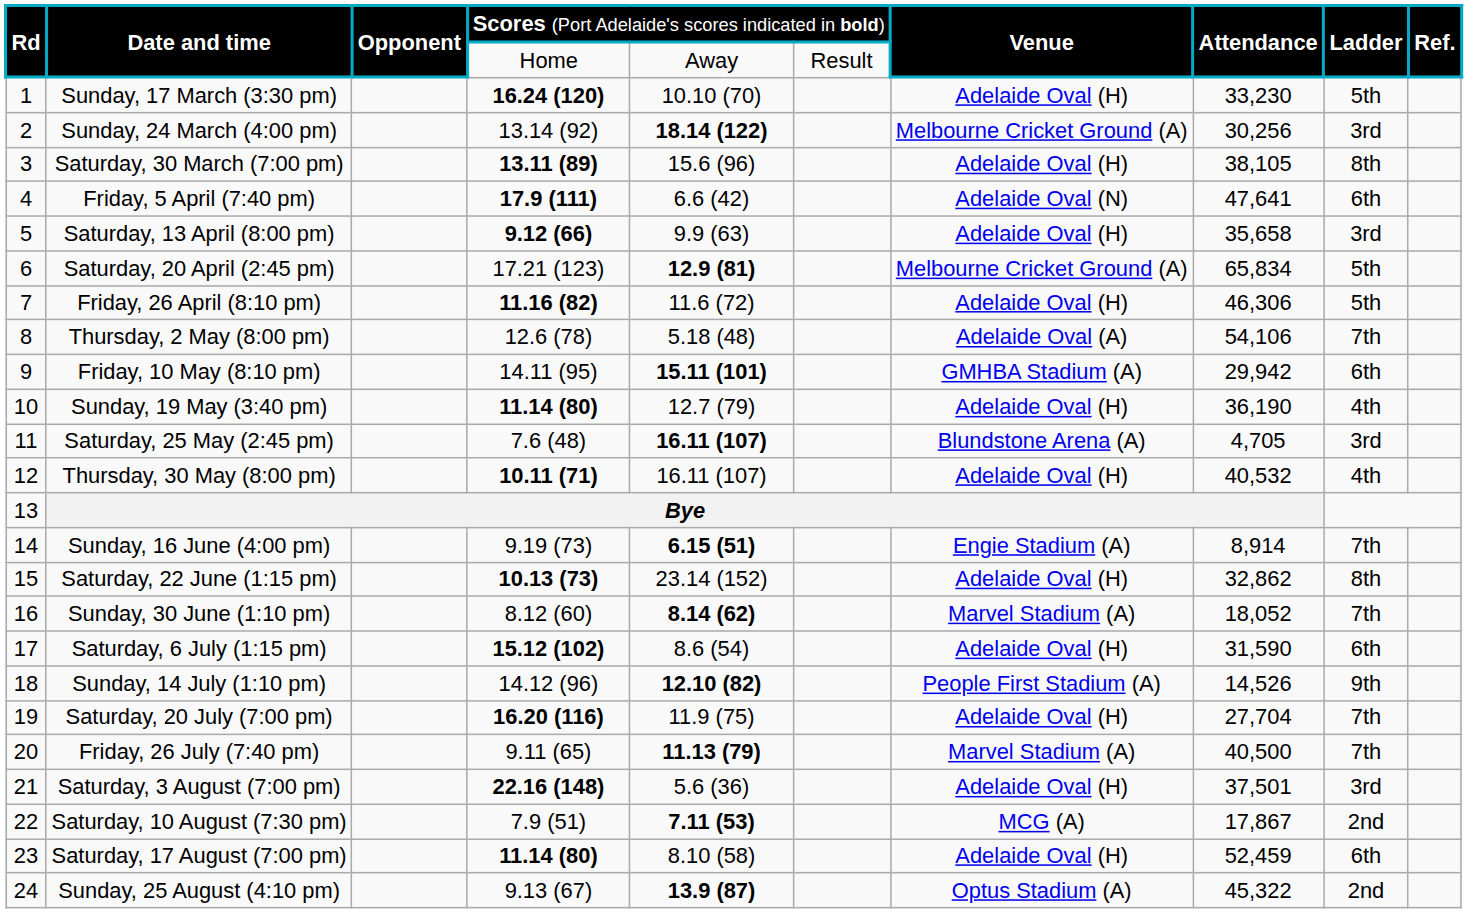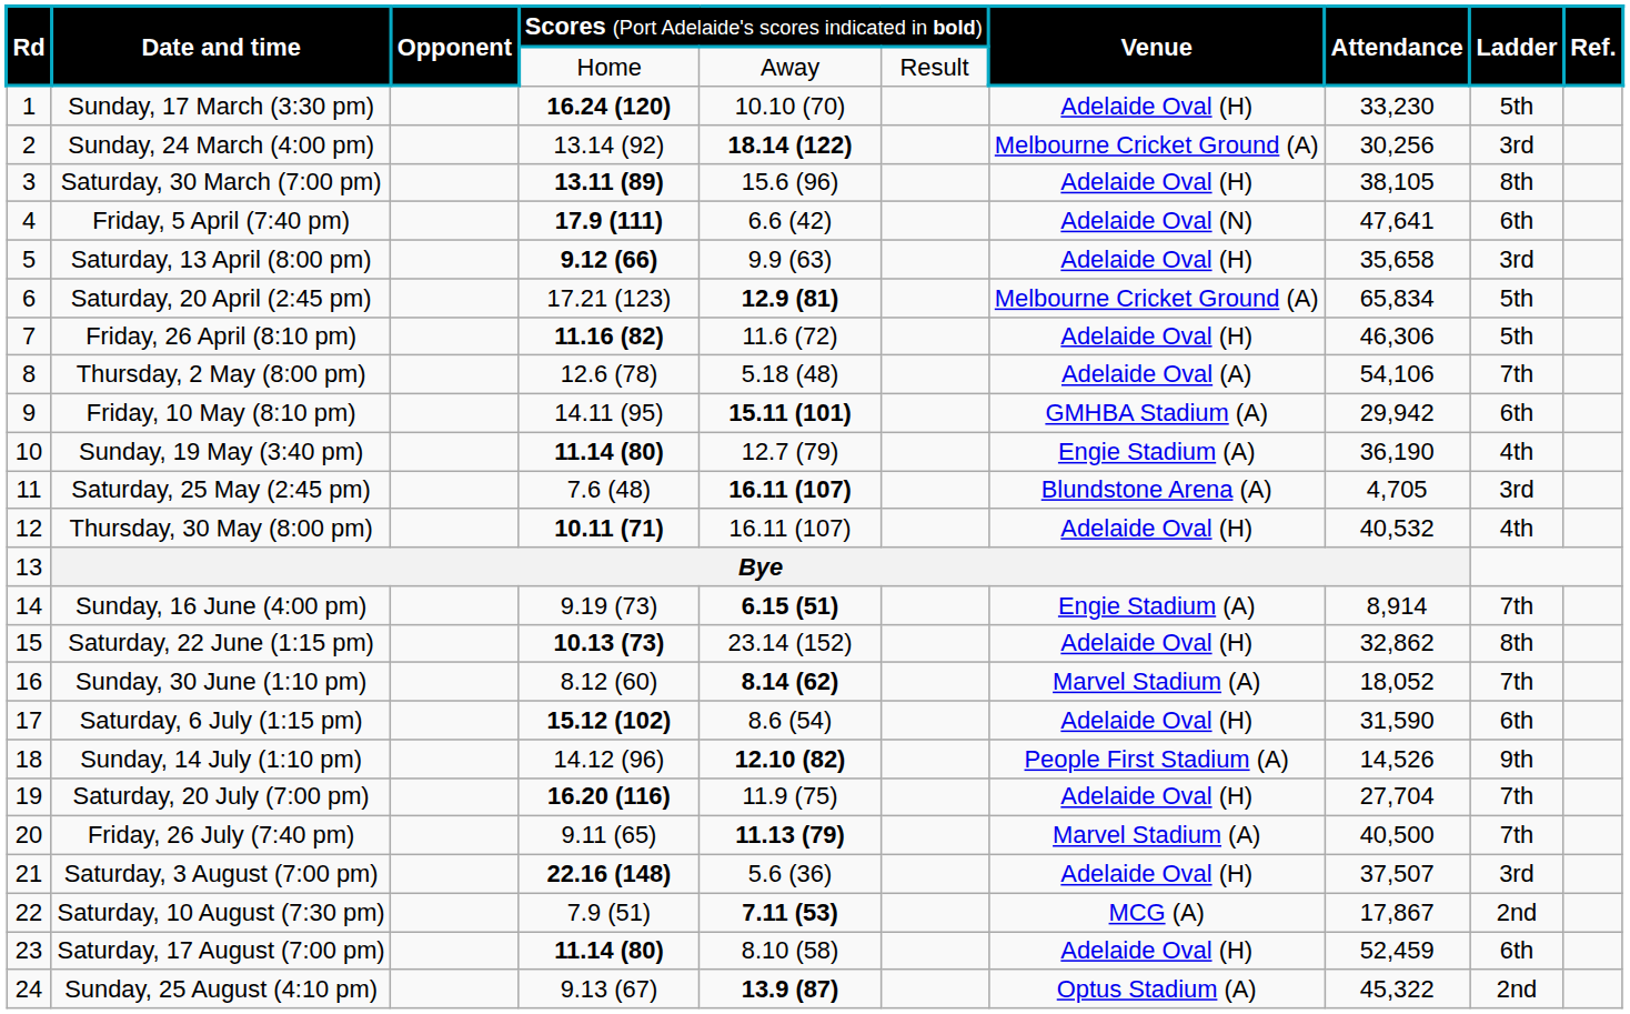Sunday, 19 May (3:40 pm) | column 7: Adelaide Oval (H) -> Engie Stadium (A)
Saturday, 3 August (7:00 pm) | column 8: 37,501 -> 37,507
